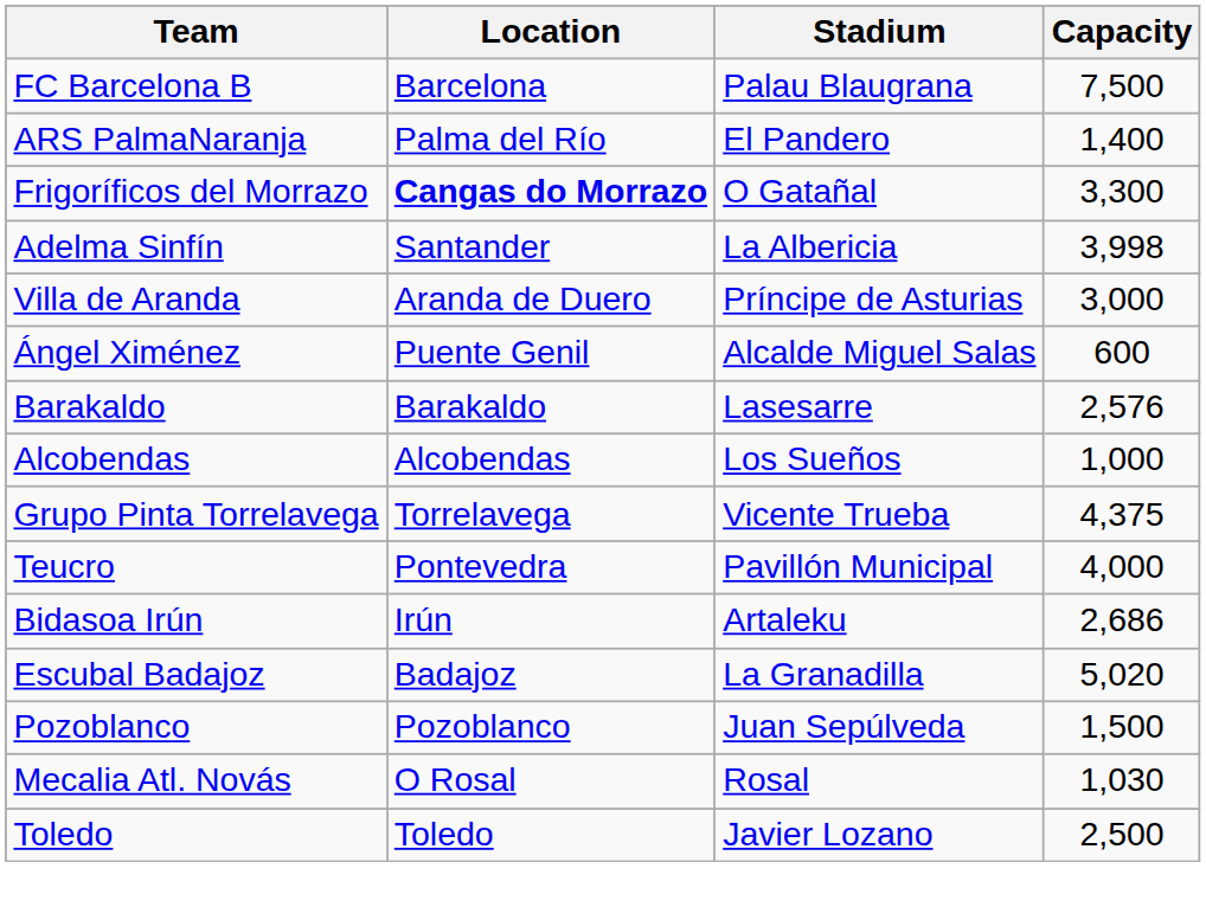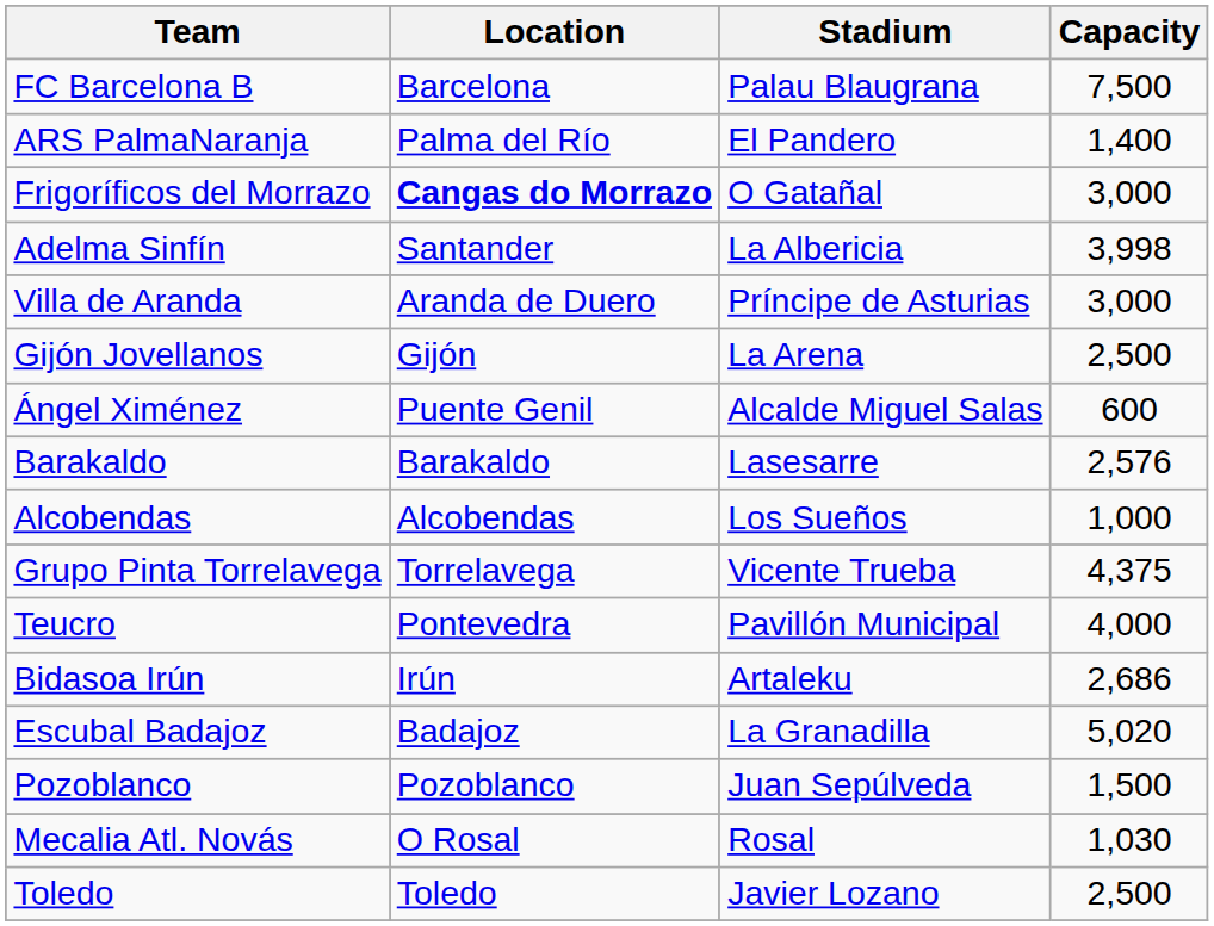Frigoríficos del Morrazo | Capacity: 3,300 -> 3,000
+ row: Gijón Jovellanos | Gijón | La Arena | 2,500
